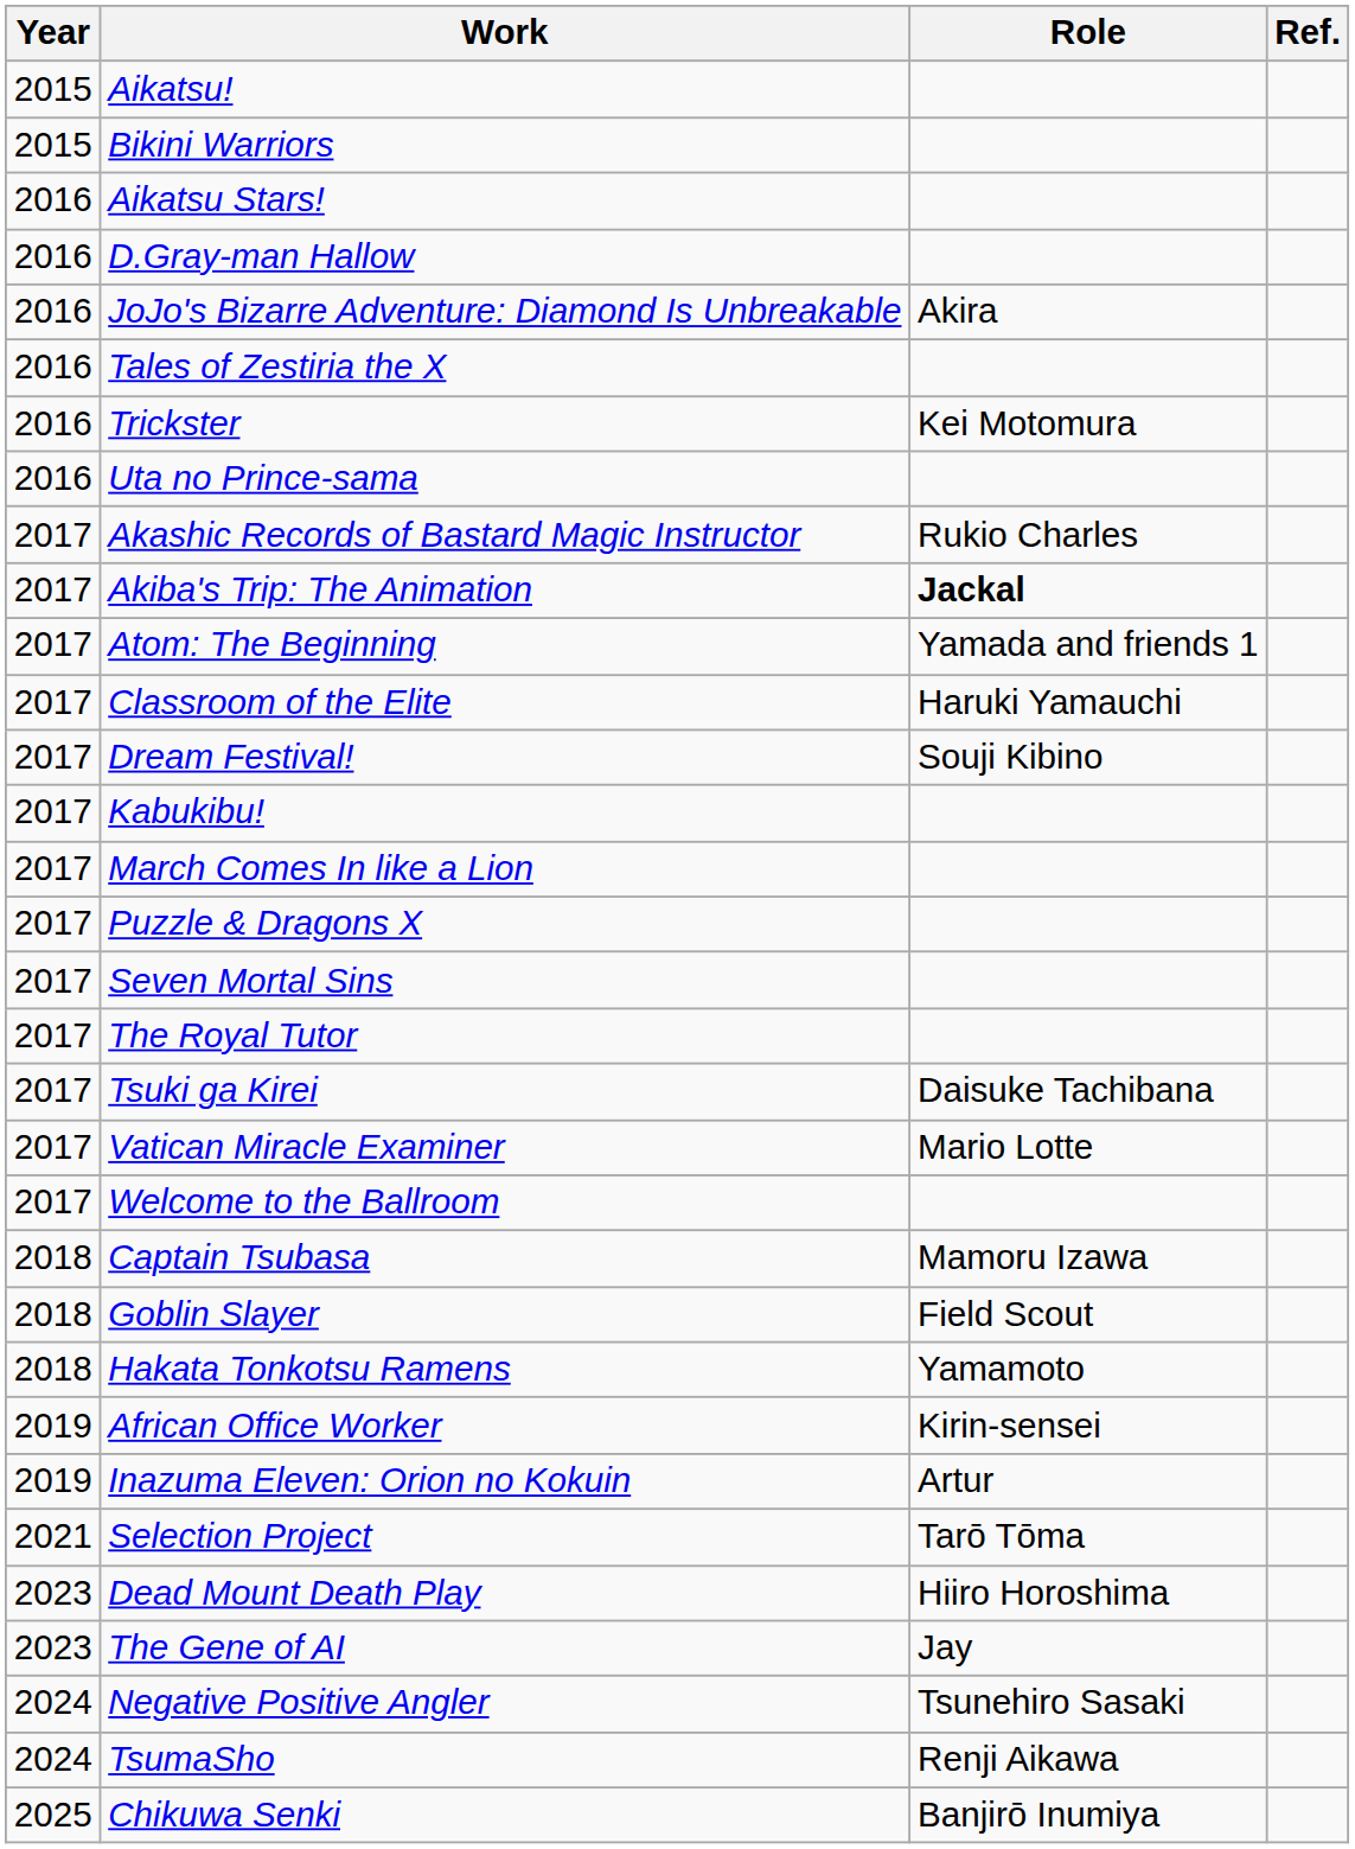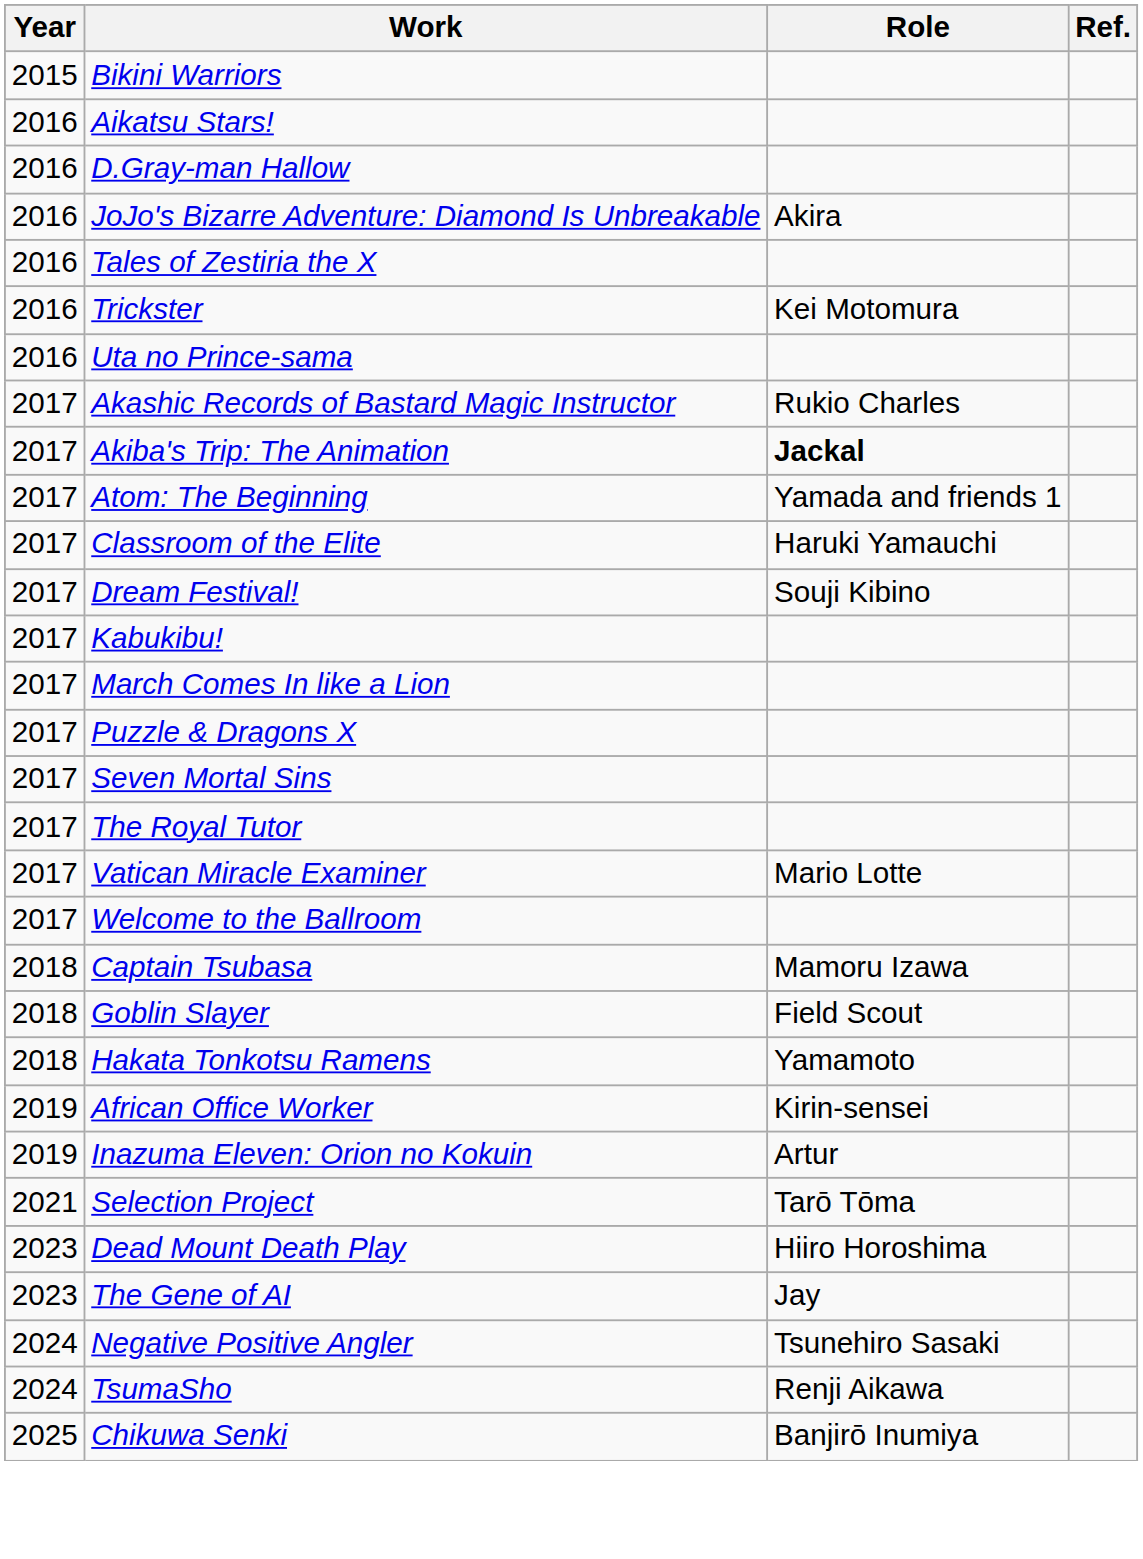- row: 2015 | Aikatsu!
- row: 2017 | Tsuki ga Kirei | Daisuke Tachibana
